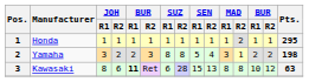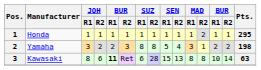Kawasaki | column 14: 12 -> 14
